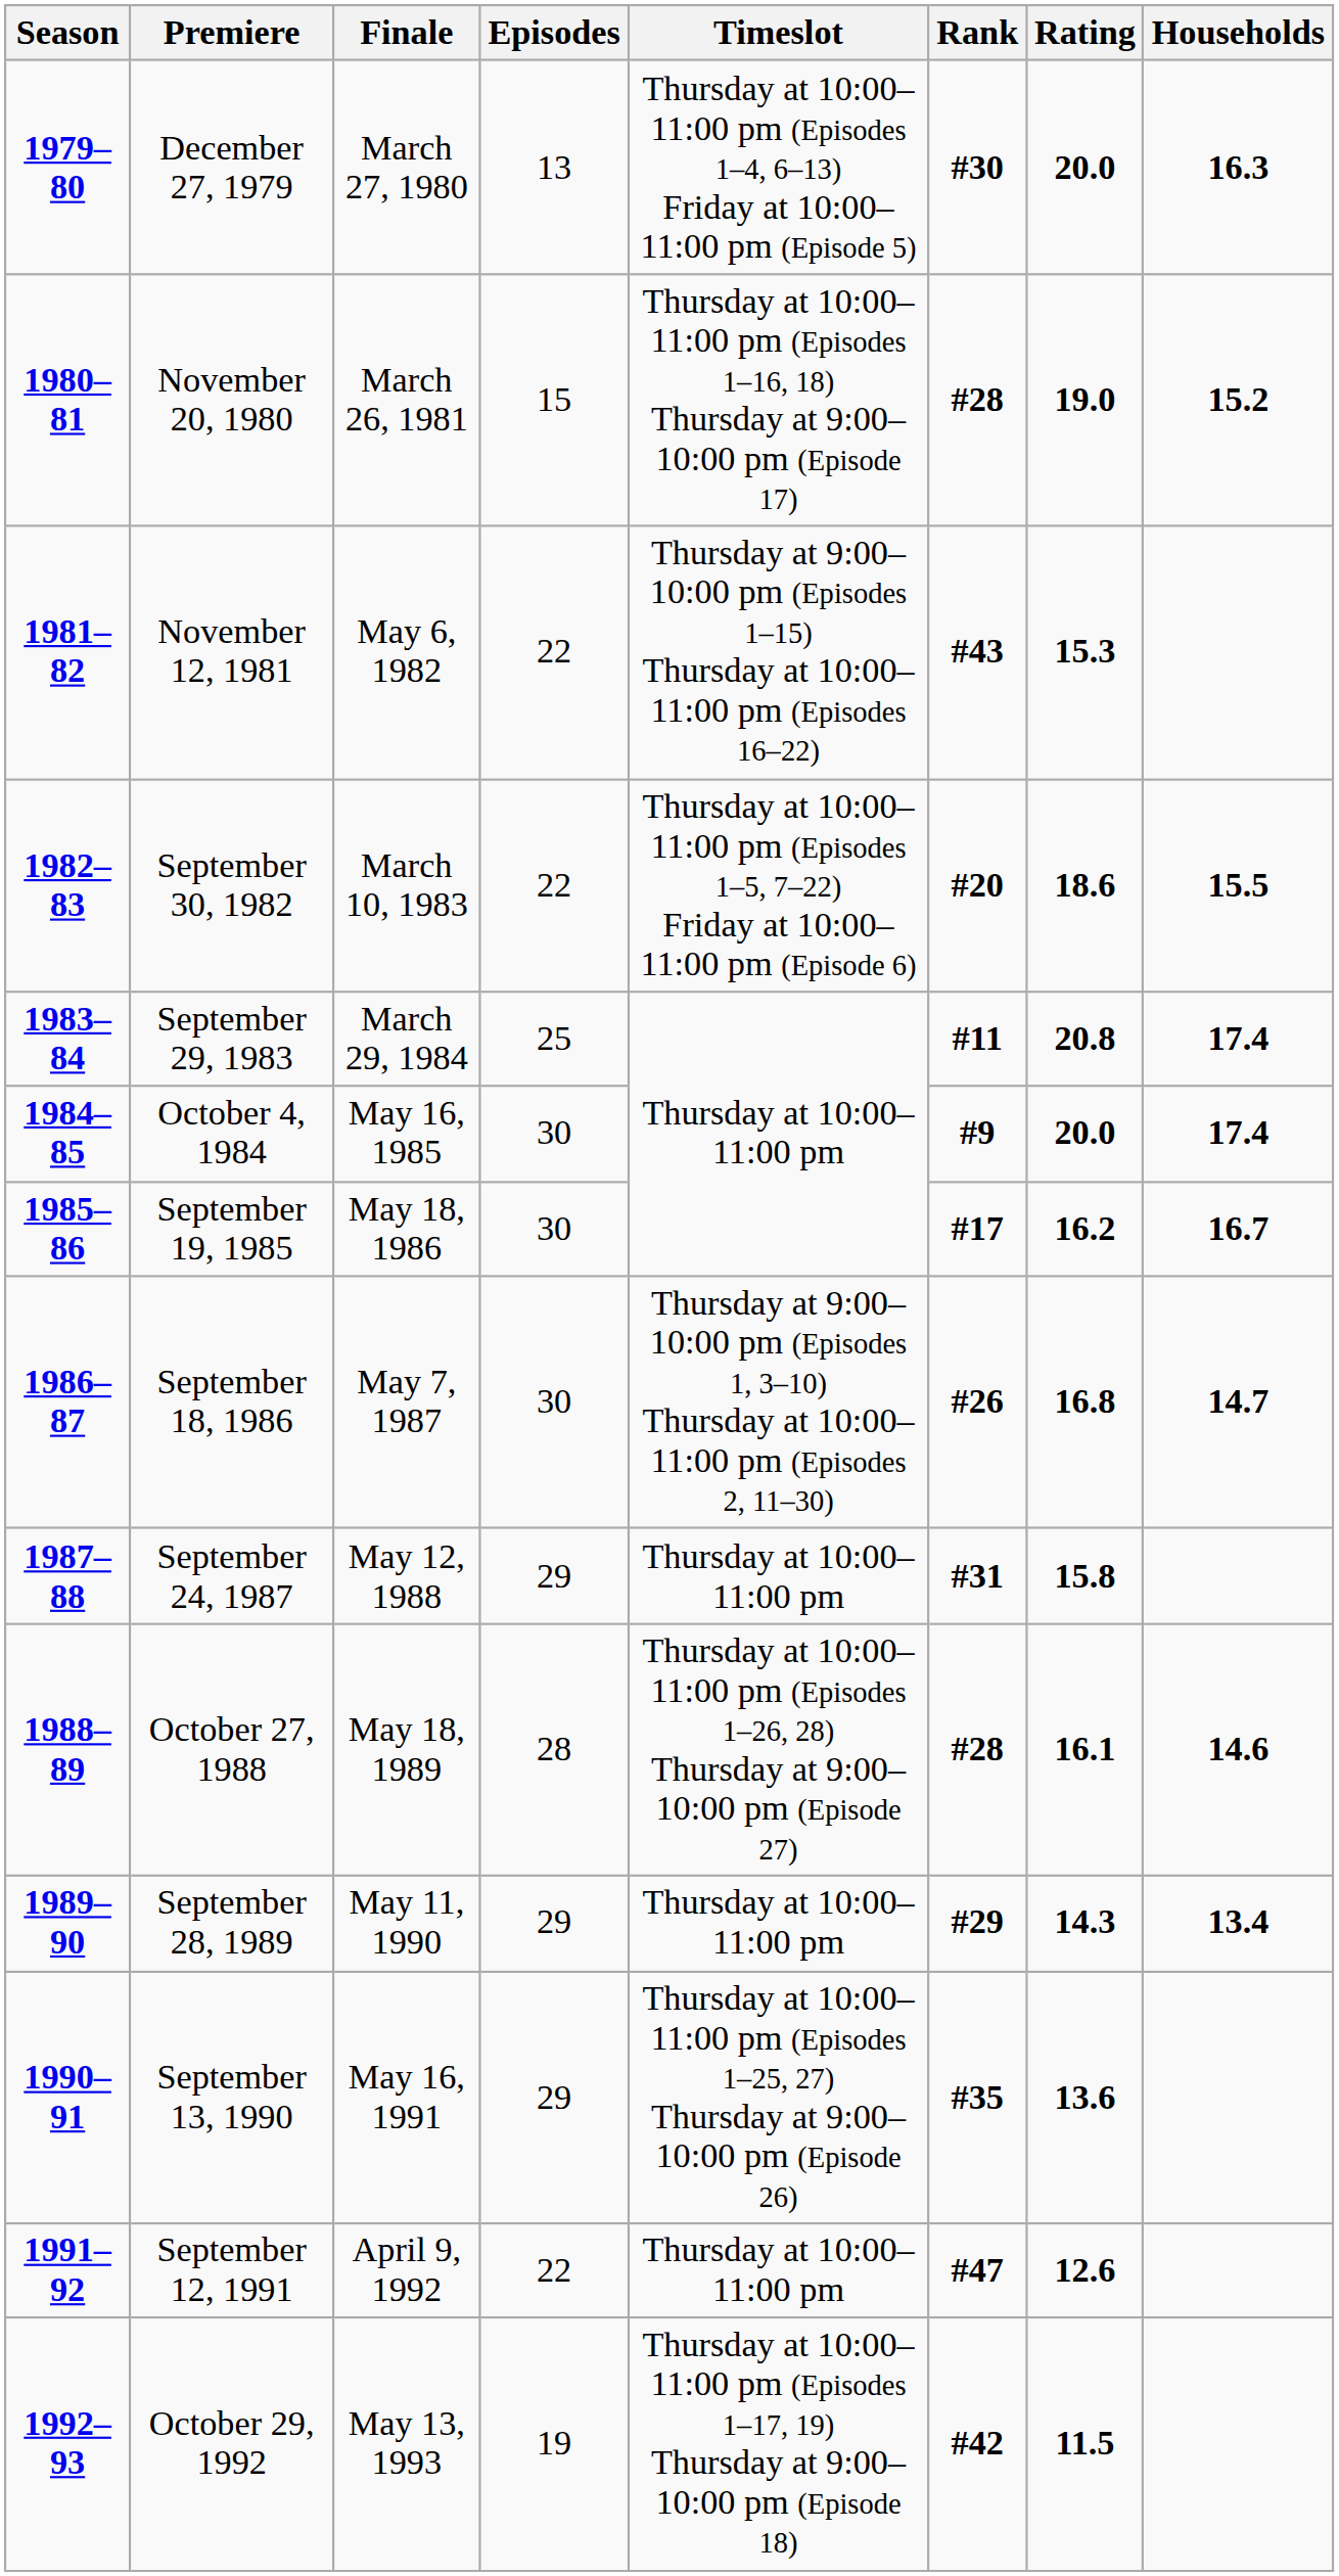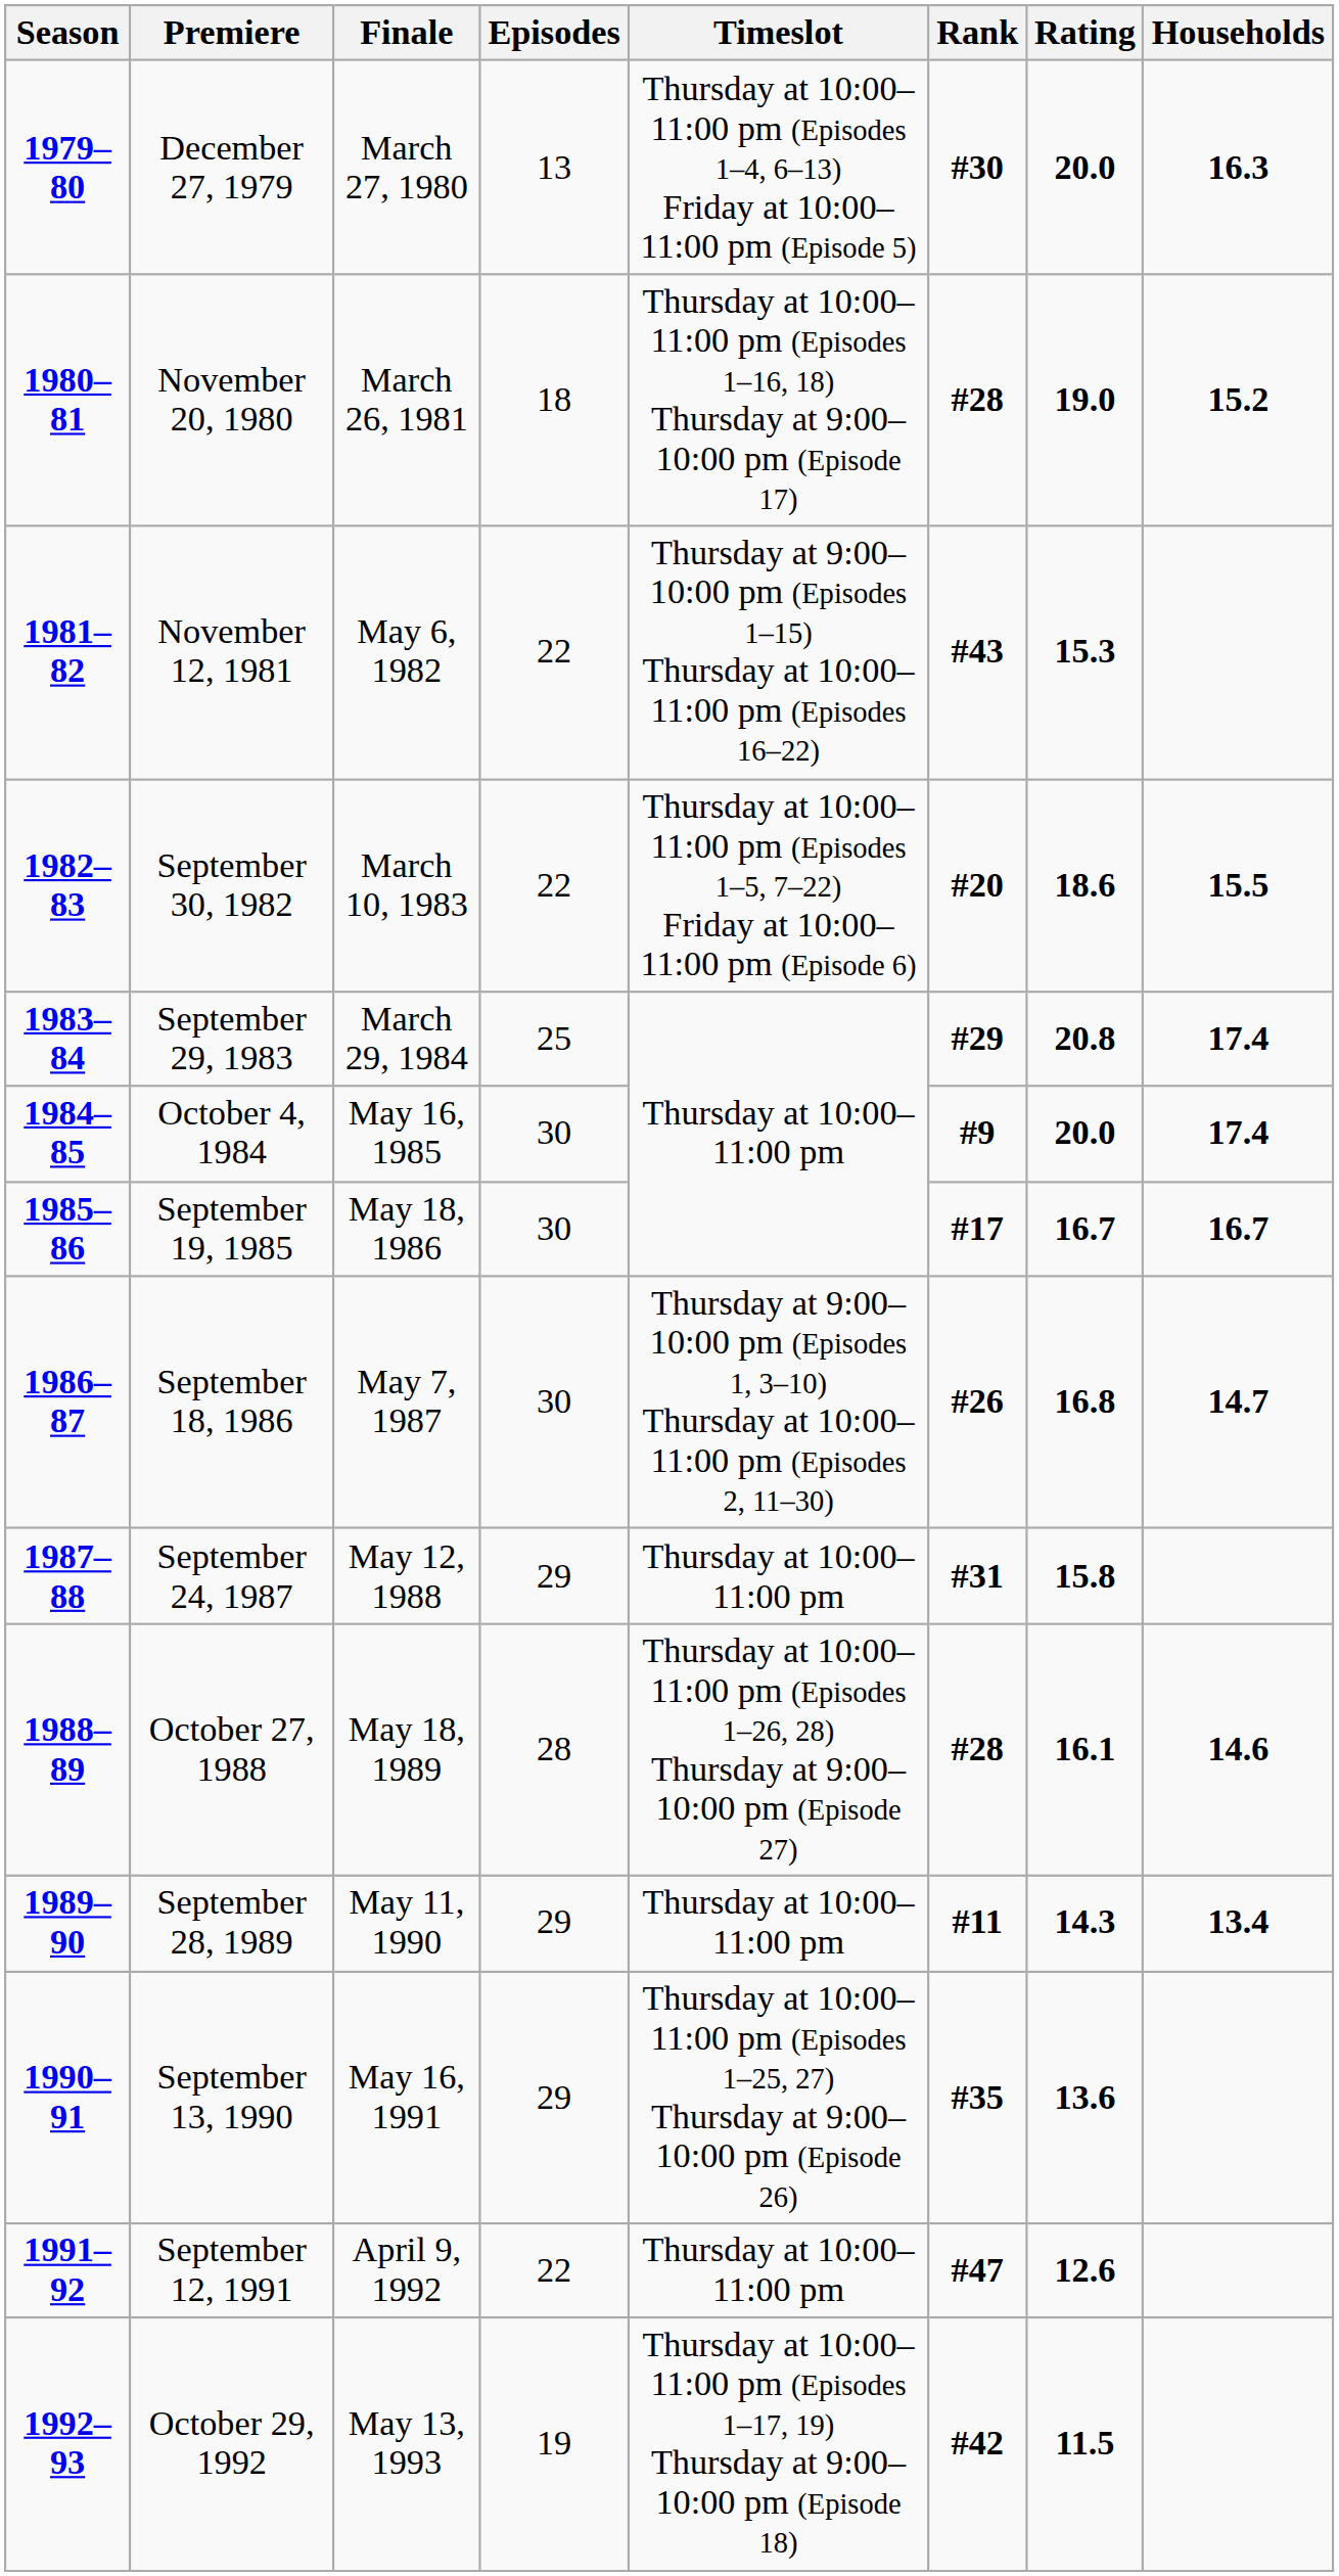November 20, 1980 | Episodes: 15 -> 18
September 29, 1983 | Rank: #11 -> #29
September 19, 1985 | Rating: 16.2 -> 16.7
September 28, 1989 | Rank: #29 -> #11
